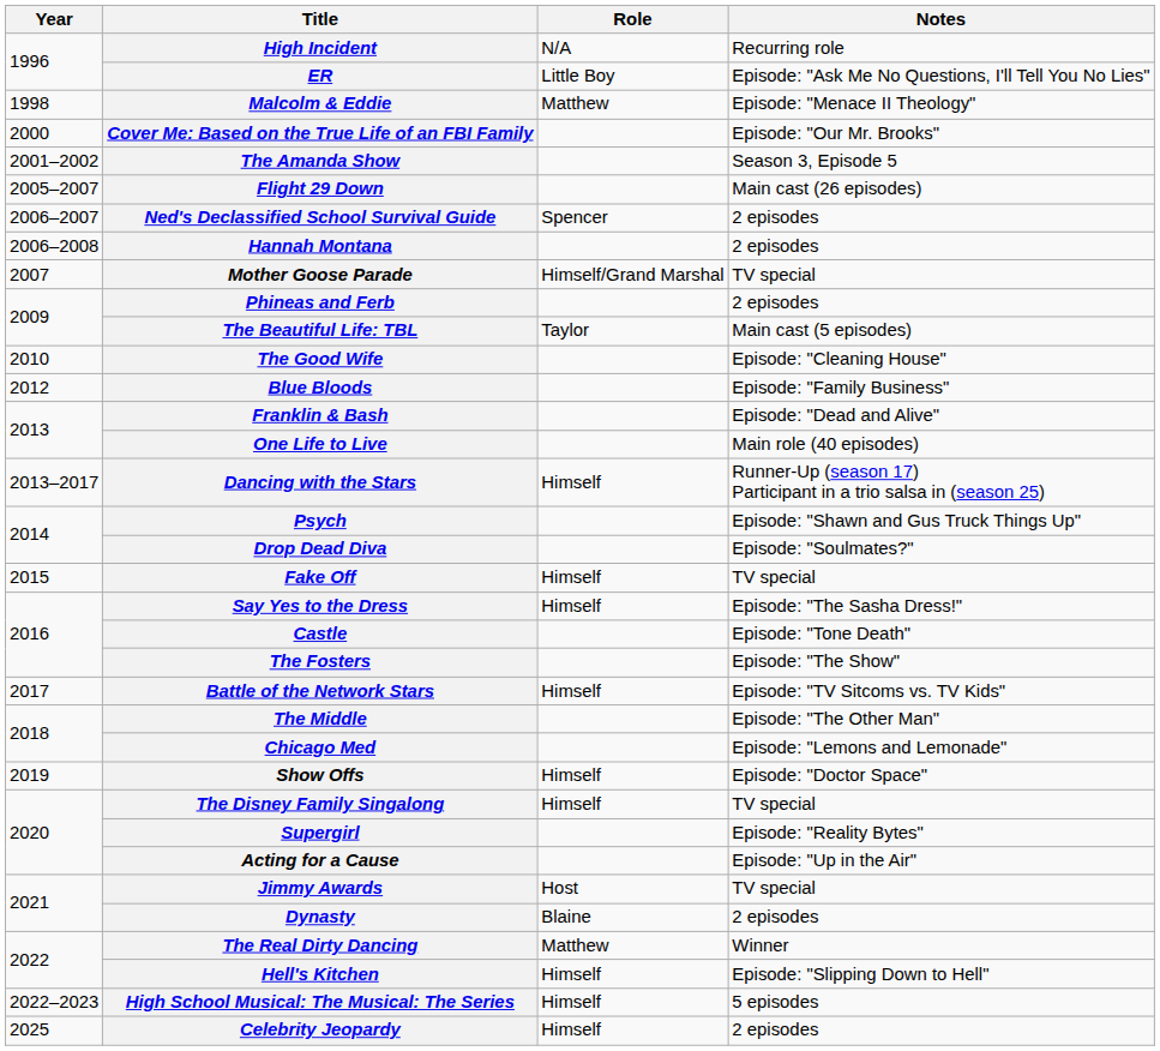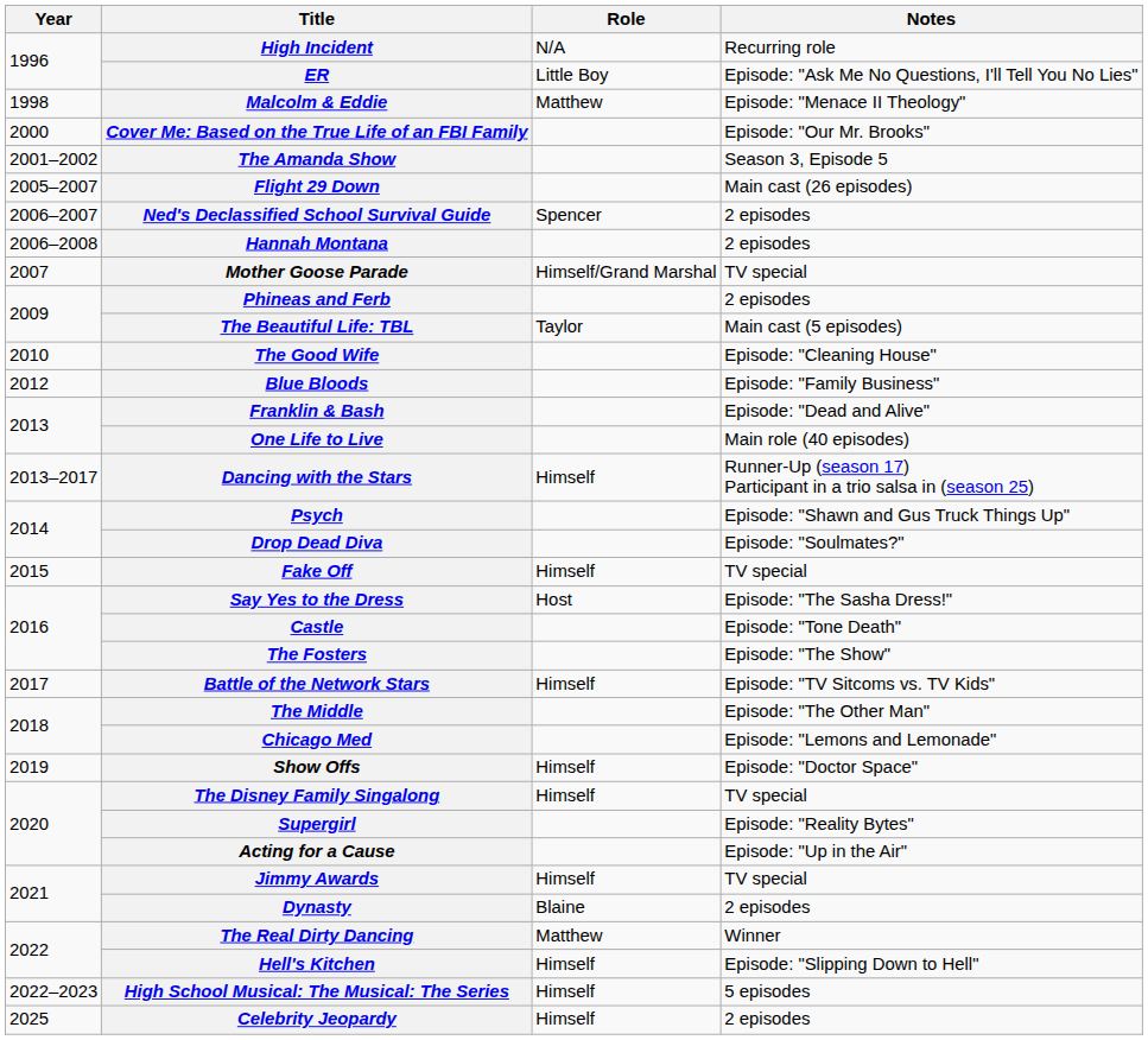Say Yes to the Dress | Role: Himself -> Host
Jimmy Awards | Role: Host -> Himself
